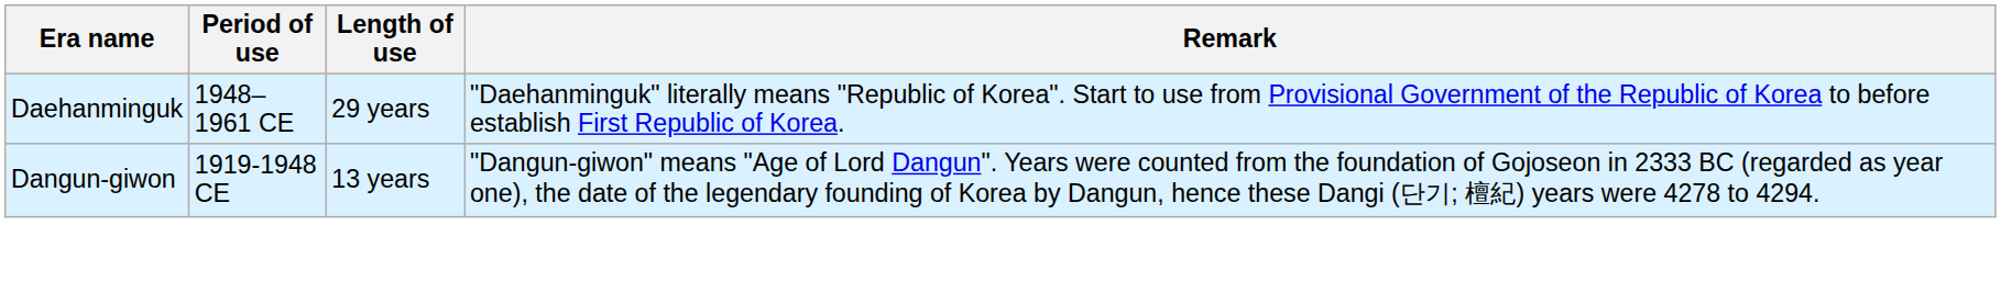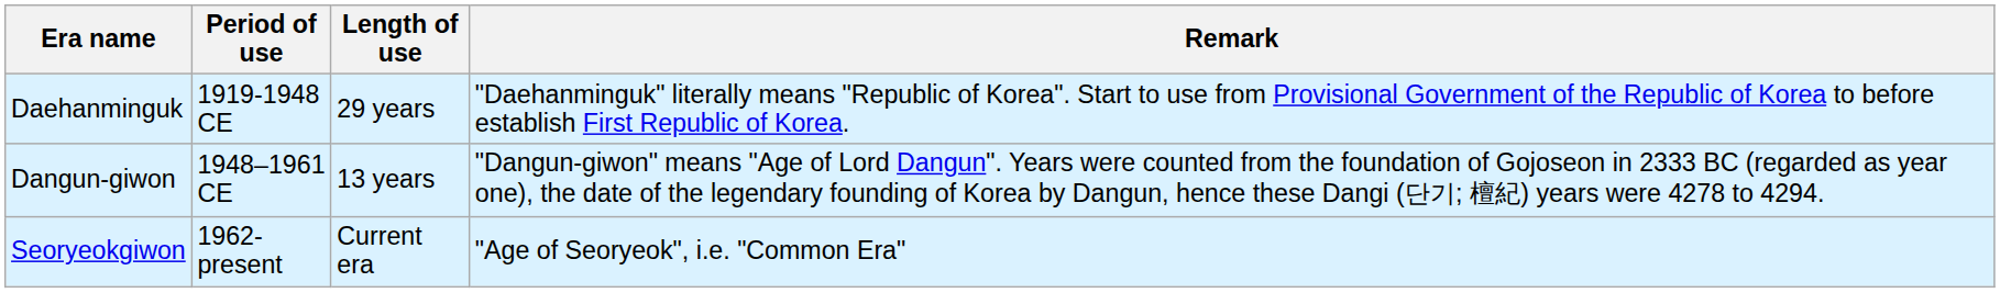Daehanminguk | Period of use: 1948–1961 CE -> 1919-1948 CE
Dangun-giwon | Period of use: 1919-1948 CE -> 1948–1961 CE
+ row: Seoryeokgiwon | 1962-present | Current era | "Age of Seoryeok", i.e. "Common Era"
